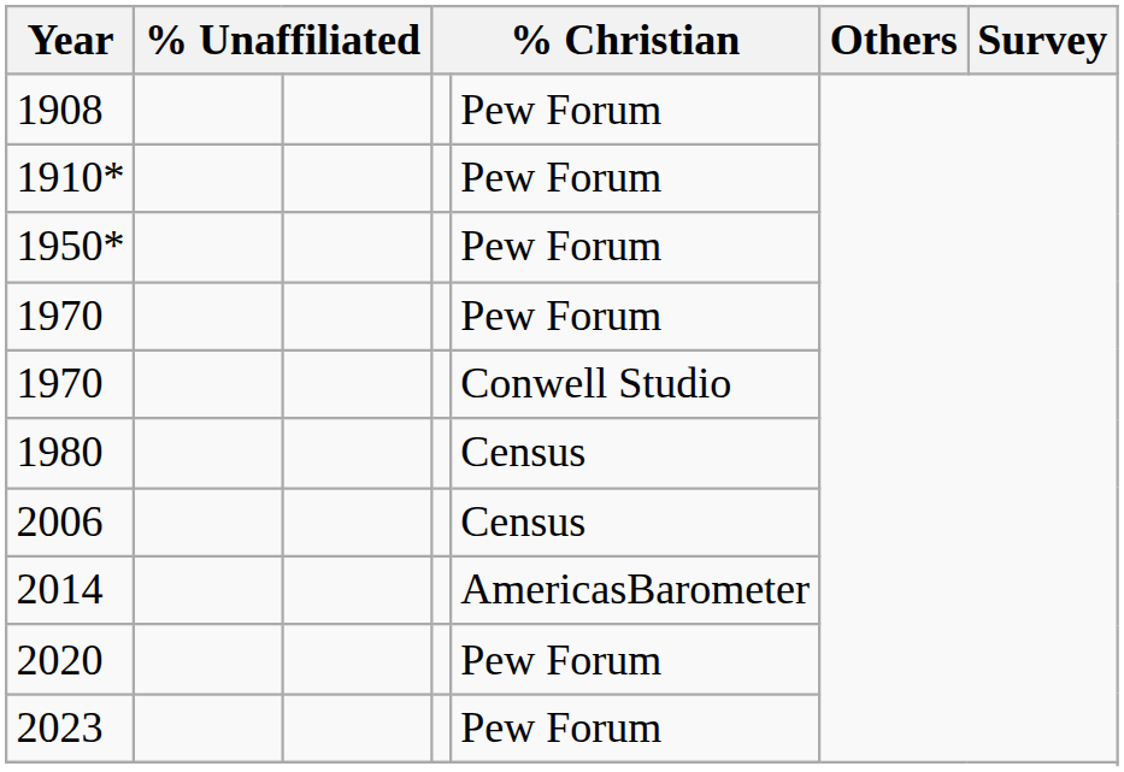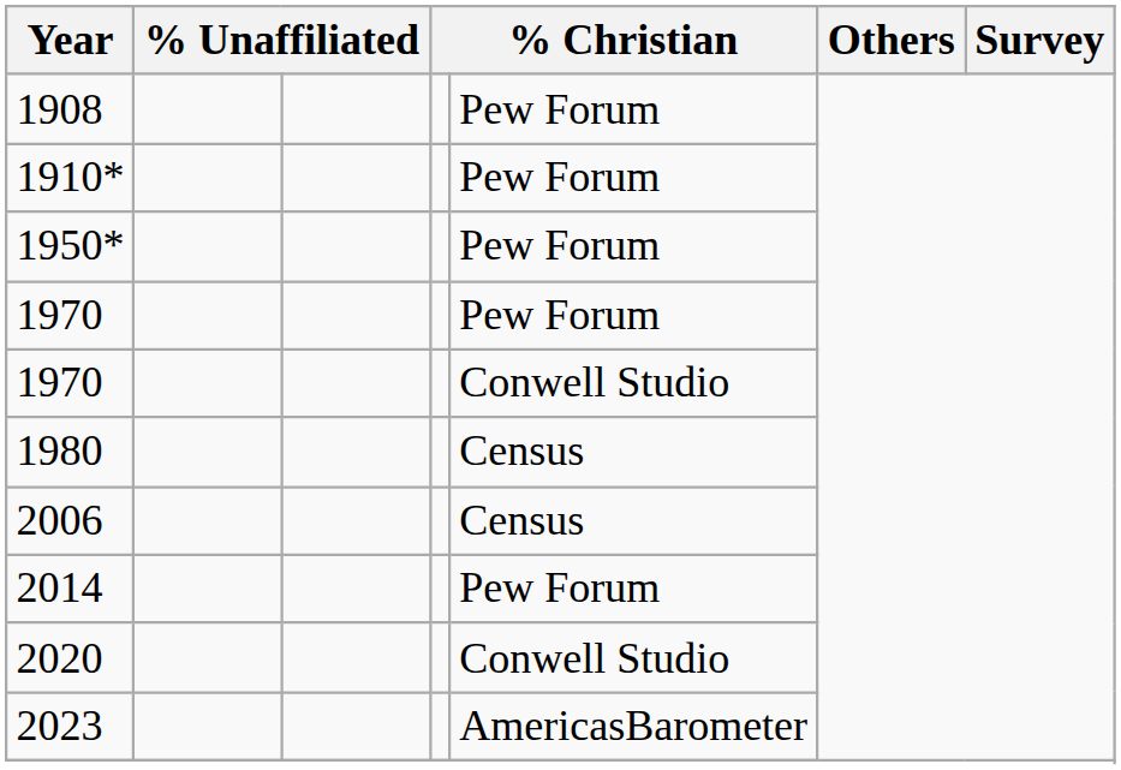2014 | column 5: AmericasBarometer -> Pew Forum
2020 | column 5: Pew Forum -> Conwell Studio
2023 | column 5: Pew Forum -> AmericasBarometer
